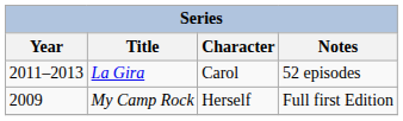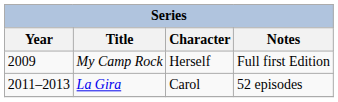rows swapped: My Camp Rock <-> La Gira
